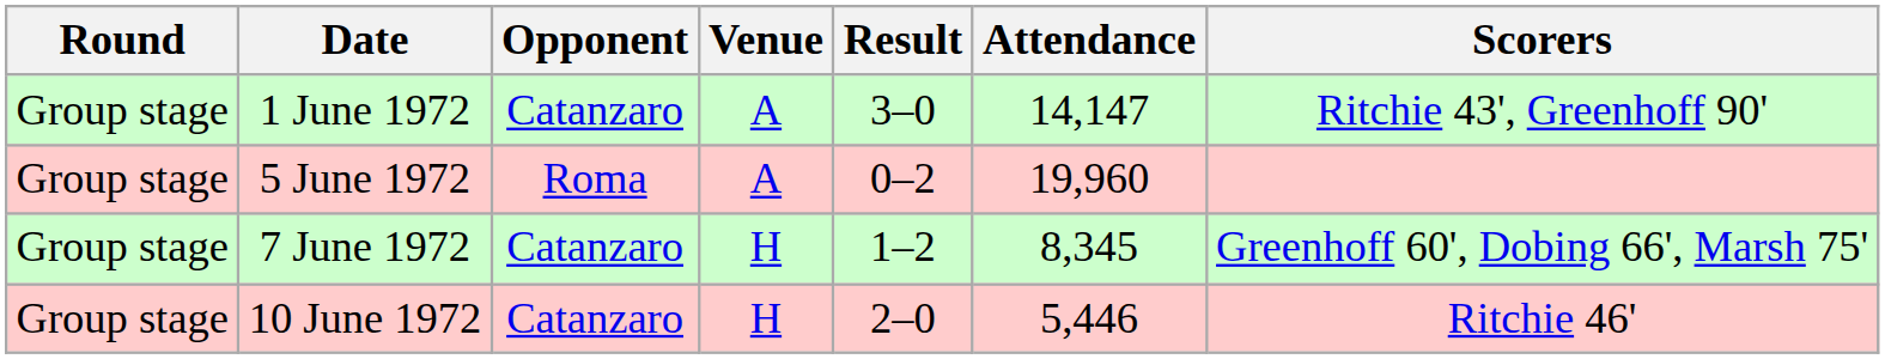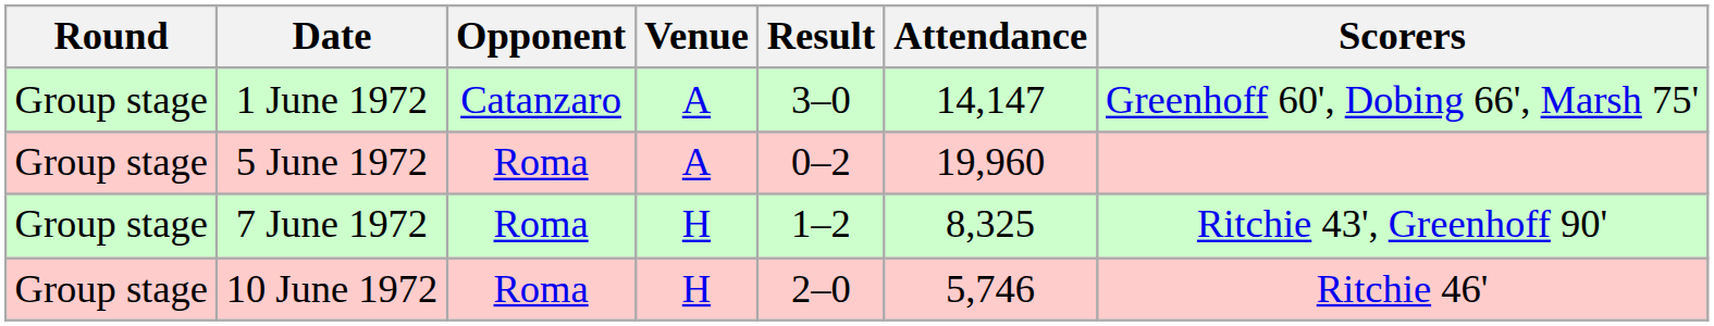1 June 1972 | Scorers: Ritchie 43', Greenhoff 90' -> Greenhoff 60', Dobing 66', Marsh 75'
7 June 1972 | Opponent: Catanzaro -> Roma
7 June 1972 | Attendance: 8,345 -> 8,325
7 June 1972 | Scorers: Greenhoff 60', Dobing 66', Marsh 75' -> Ritchie 43', Greenhoff 90'
10 June 1972 | Opponent: Catanzaro -> Roma
10 June 1972 | Attendance: 5,446 -> 5,746
